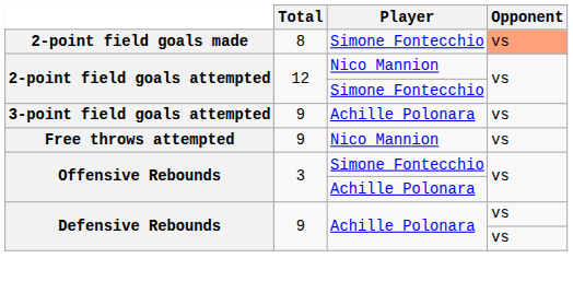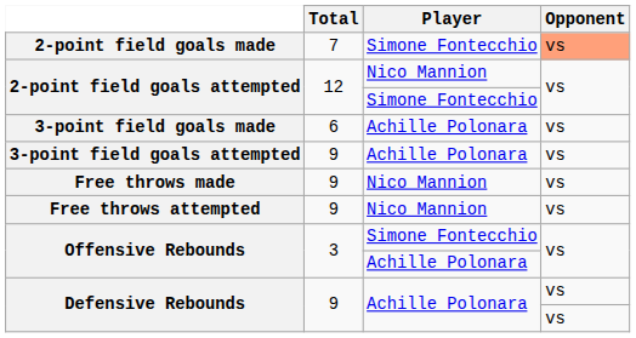2-point field goals made | Total: 8 -> 7
+ row: 3-point field goals made | 6 | Achille Polonara | vs
+ row: Free throws made | 9 | Nico Mannion | vs
